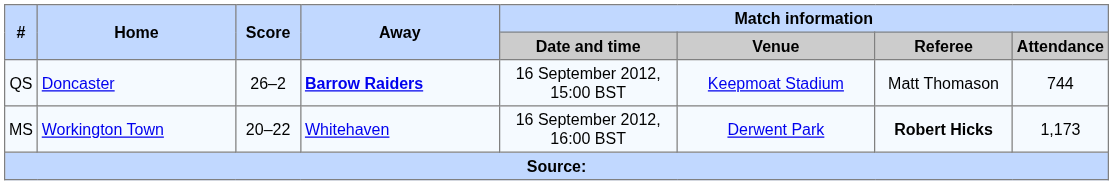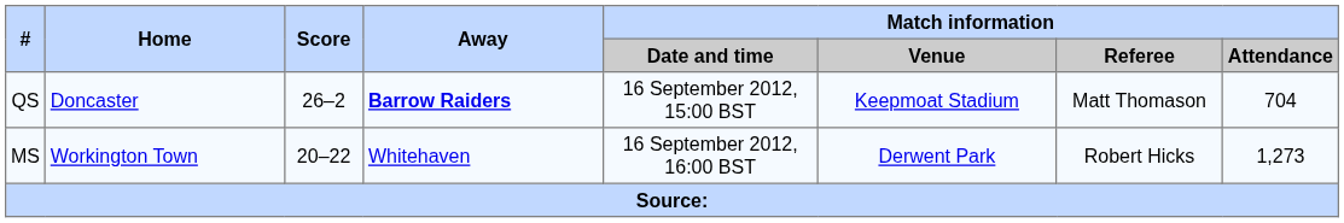QS | Match information / Attendance: 744 -> 704
MS | Match information / Referee: bold -> normal
MS | Match information / Attendance: 1,173 -> 1,273
